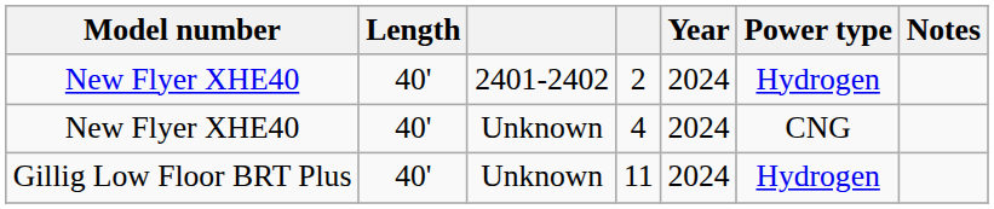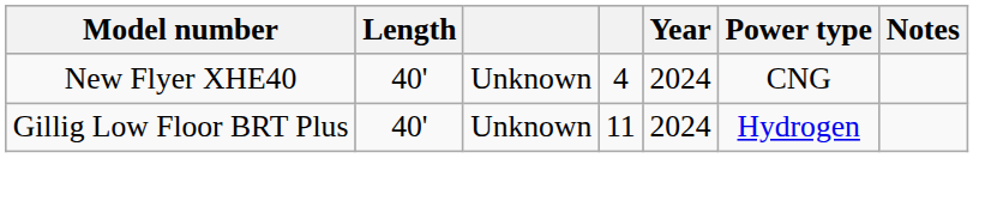- row: New Flyer XHE40 | 40' | 2401-2402 | 2 | 2024 | Hydrogen
